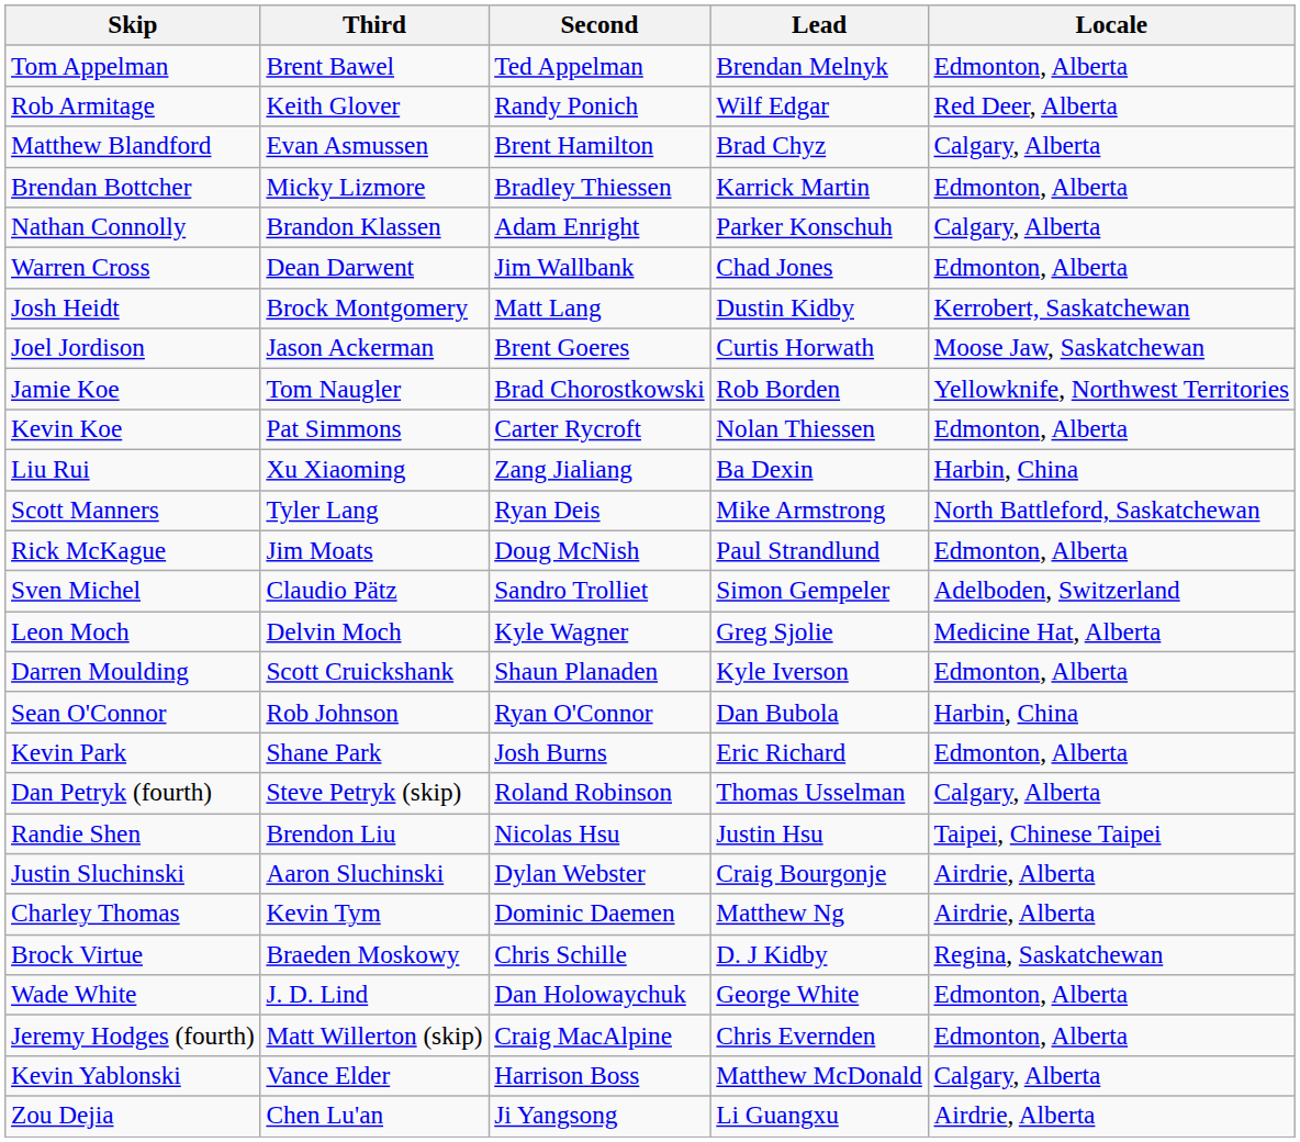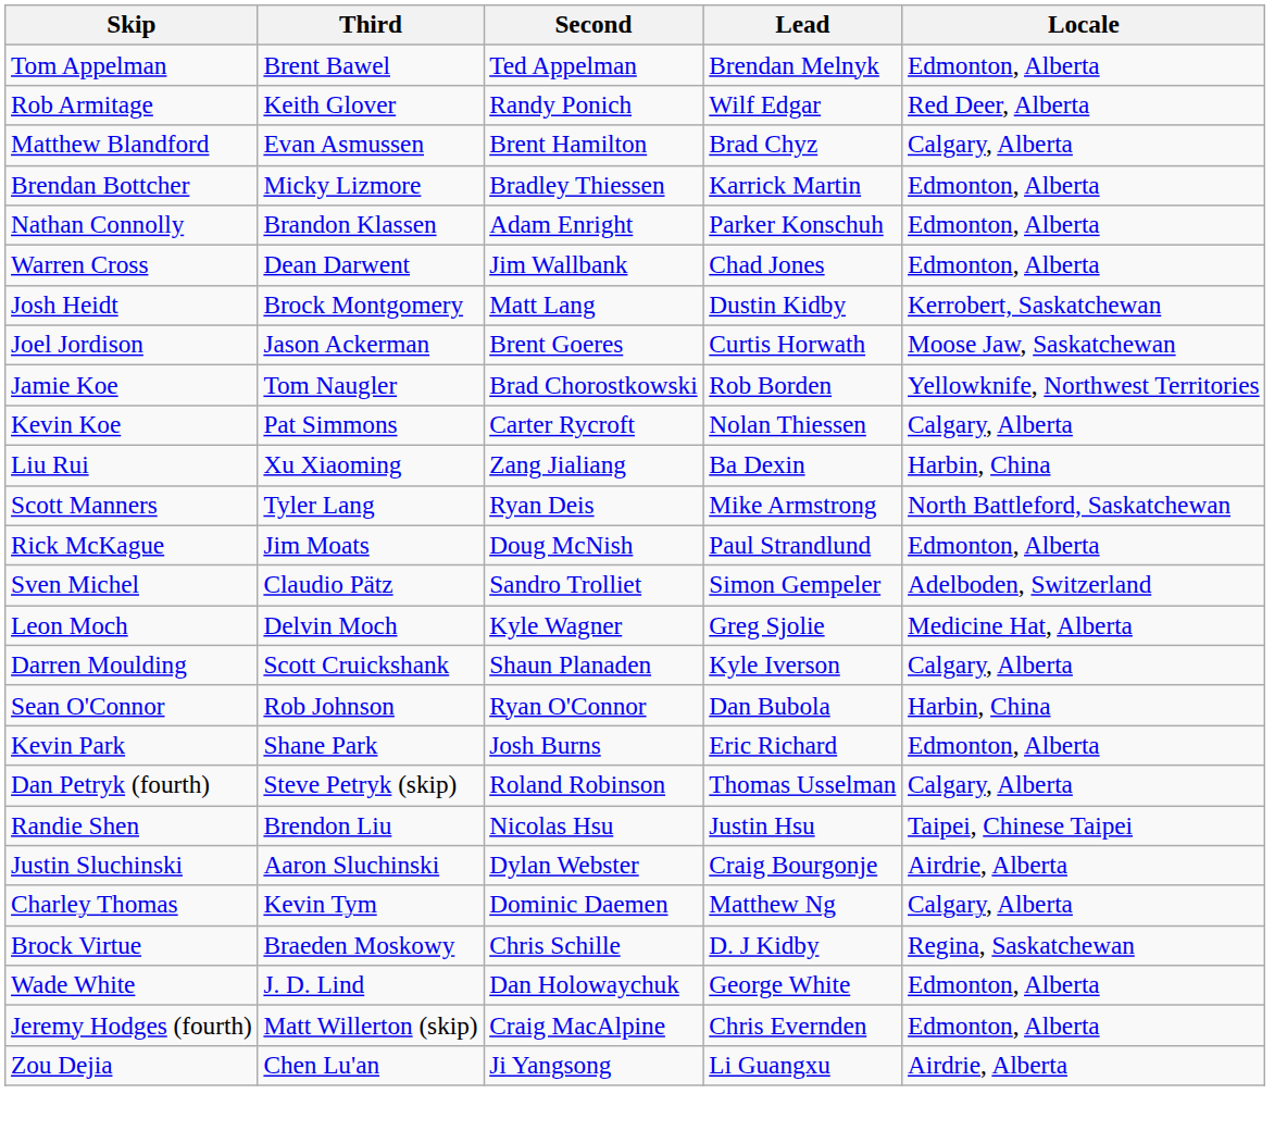Nathan Connolly | Locale: Calgary, Alberta -> Edmonton, Alberta
Kevin Koe | Locale: Edmonton, Alberta -> Calgary, Alberta
Darren Moulding | Locale: Edmonton, Alberta -> Calgary, Alberta
Charley Thomas | Locale: Airdrie, Alberta -> Calgary, Alberta
- row: Kevin Yablonski | Vance Elder | Harrison Boss | Matthew McDonald | Calgary, Alberta
